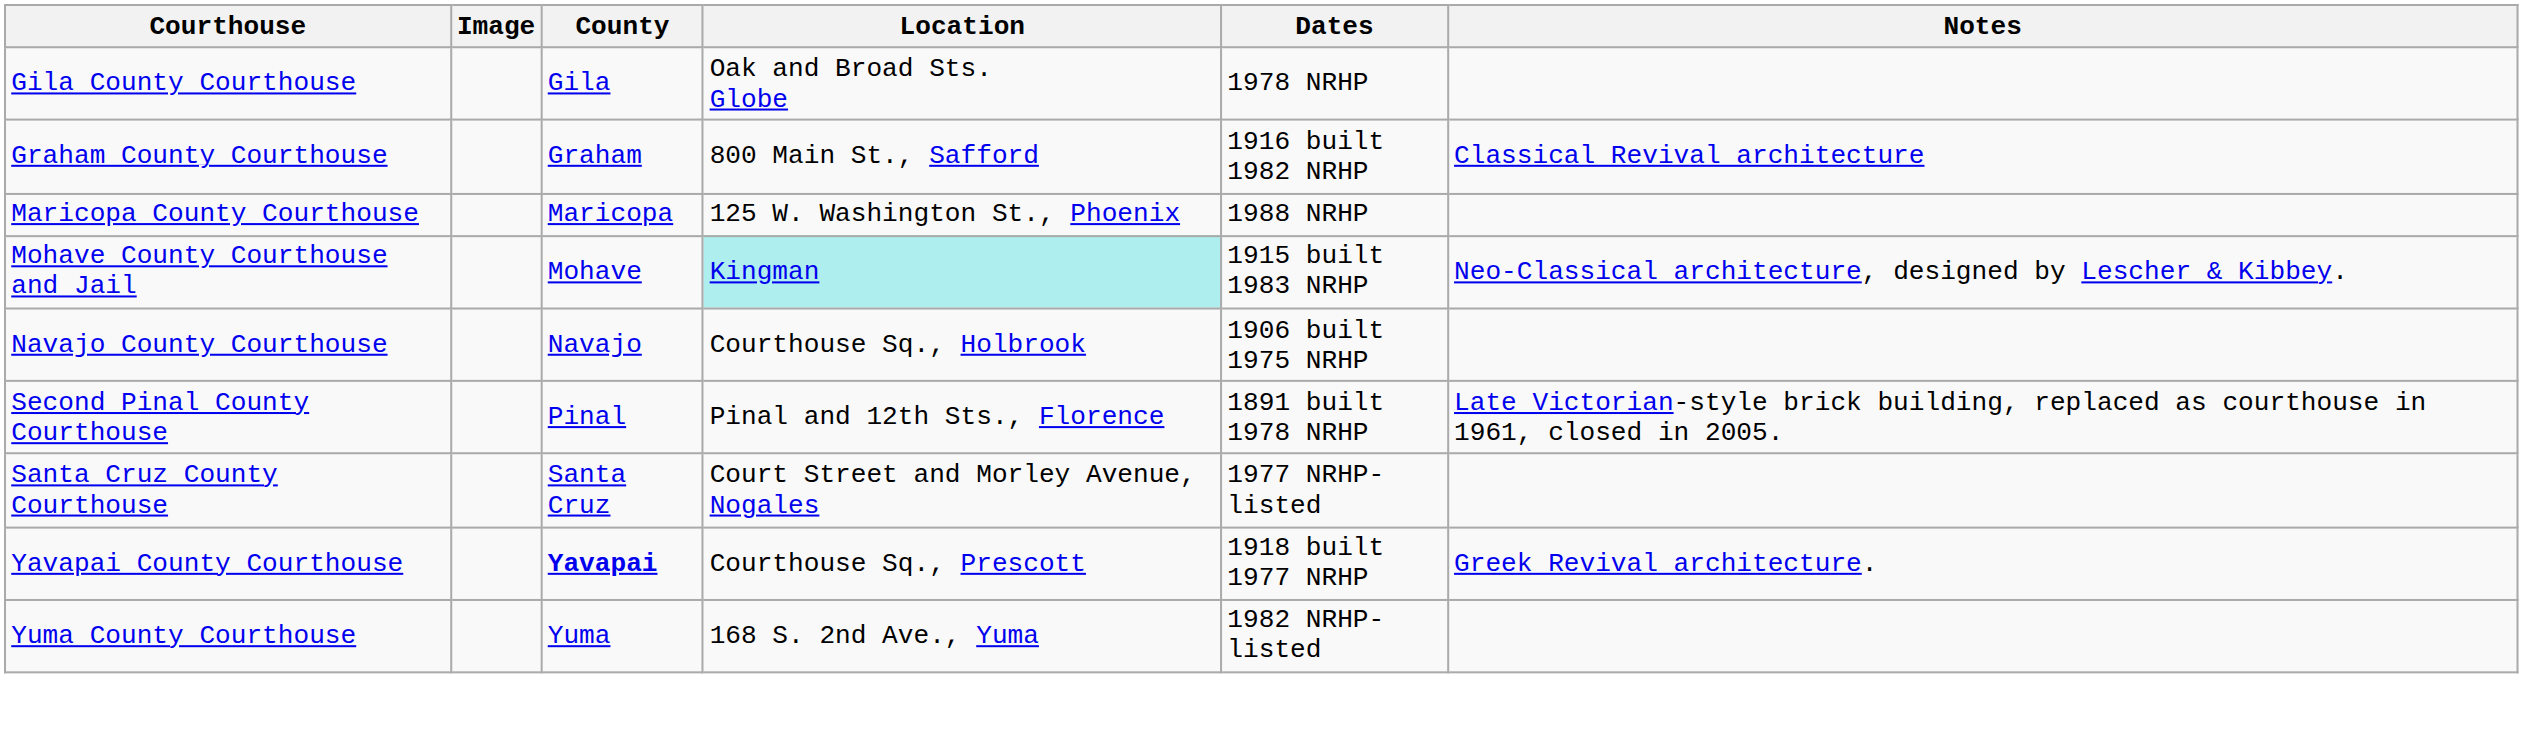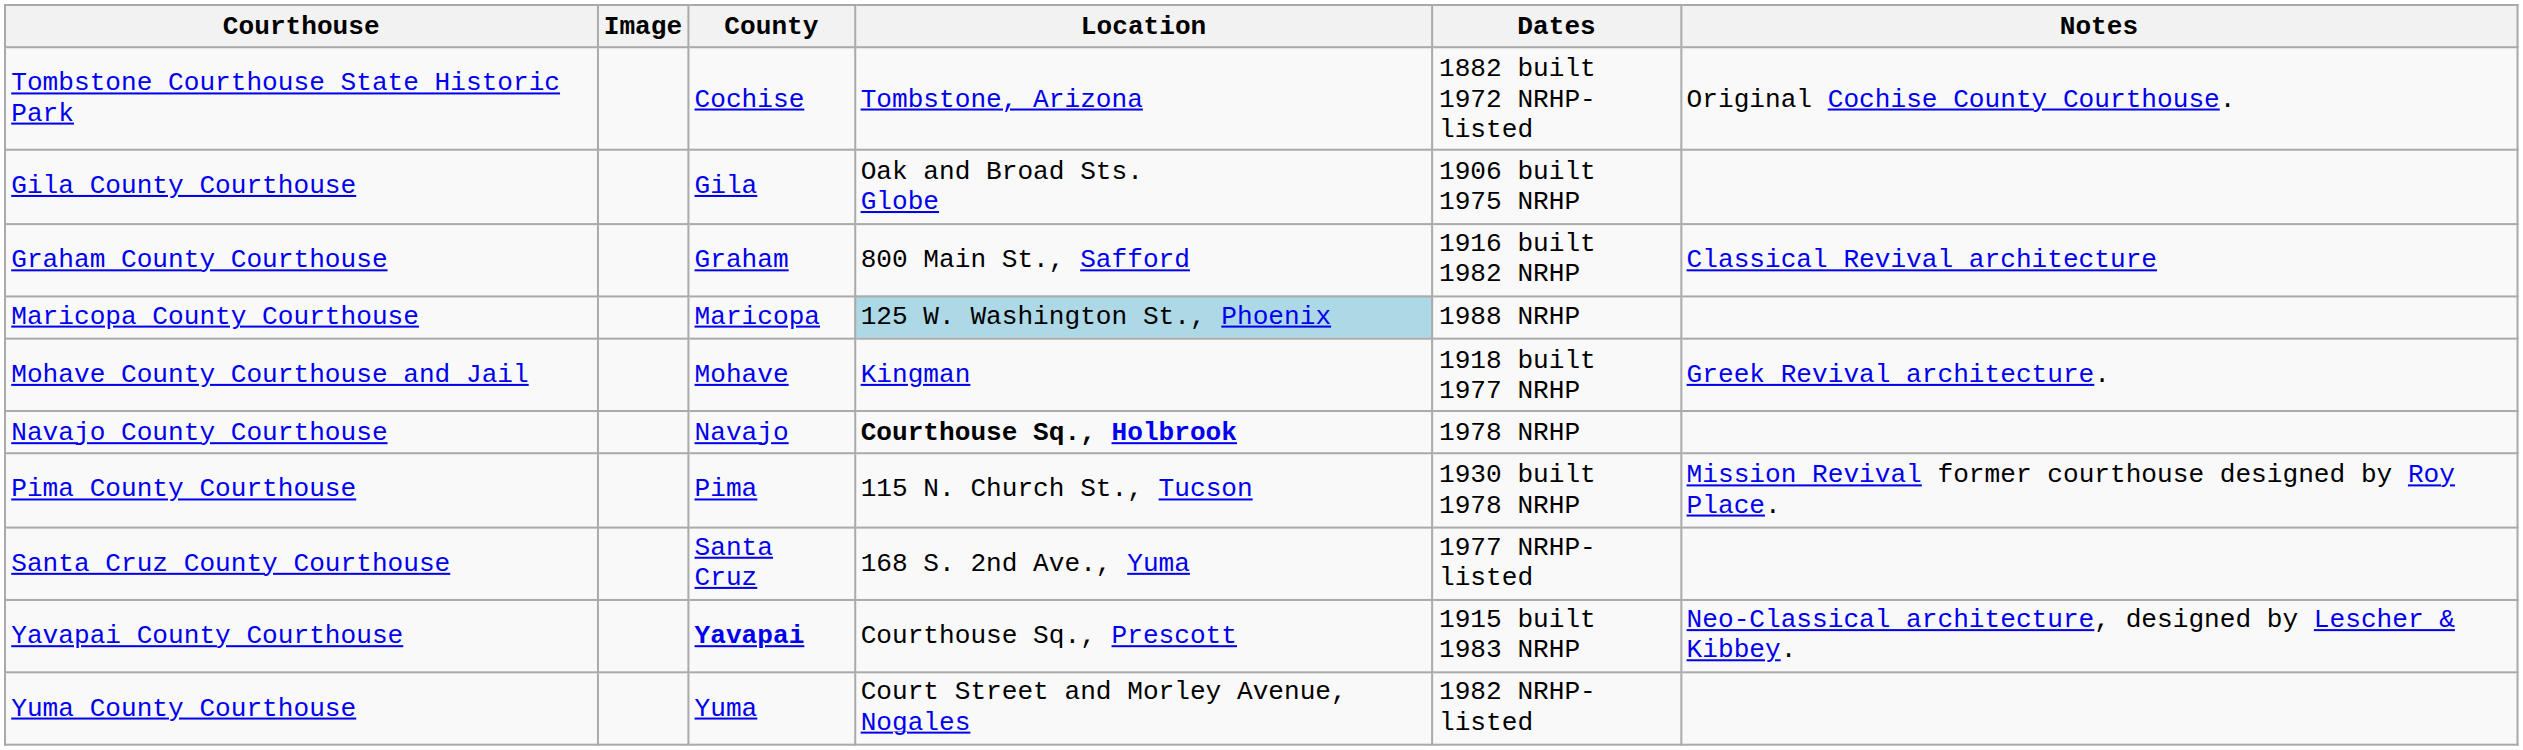+ row: Tombstone Courthouse State Historic Park | Cochise | Tombstone, Arizona | 1882 built 1972 NRHP-listed | Original Cochise County Courthouse.
Gila County Courthouse | Dates: 1978 NRHP -> 1906 built 1975 NRHP
Maricopa County Courthouse | Location: no background -> lightblue background
Mohave County Courthouse and Jail | Location: paleturquoise background -> no background
Mohave County Courthouse and Jail | Dates: 1915 built 1983 NRHP -> 1918 built 1977 NRHP
Mohave County Courthouse and Jail | Notes: Neo-Classical architecture, designed by Lescher & Kibbey. -> Greek Revival architecture.
Navajo County Courthouse | Location: normal -> bold
Navajo County Courthouse | Dates: 1906 built 1975 NRHP -> 1978 NRHP
+ row: Pima County Courthouse | Pima | 115 N. Church St., Tucson | 1930 built 1978 NRHP | Mission Revival former courthouse designed by Roy Place.
- row: Second Pinal County Courthouse | Pinal | Pinal and 12th Sts., Florence | 1891 built 1978 NRHP | Late Victorian-style brick building, replaced as courthouse in 1961, closed in 2005.
Santa Cruz County Courthouse | Location: Court Street and Morley Avenue, Nogales -> 168 S. 2nd Ave., Yuma
Yavapai County Courthouse | Dates: 1918 built 1977 NRHP -> 1915 built 1983 NRHP
Yavapai County Courthouse | Notes: Greek Revival architecture. -> Neo-Classical architecture, designed by Lescher & Kibbey.
Yuma County Courthouse | Location: 168 S. 2nd Ave., Yuma -> Court Street and Morley Avenue, Nogales
